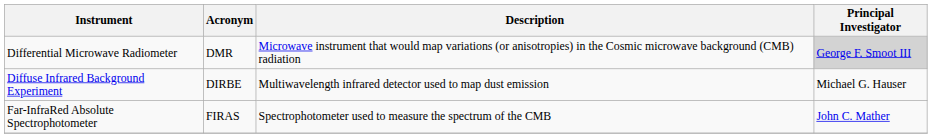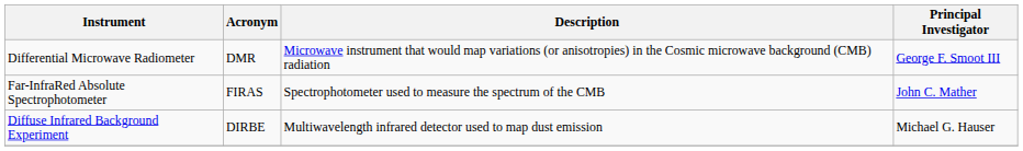Differential Microwave Radiometer | Principal Investigator: lightgrey background -> no background
rows swapped: Diffuse Infrared Background Experiment <-> Far-InfraRed Absolute Spectrophotometer
